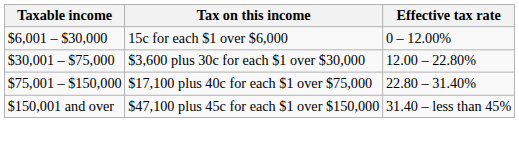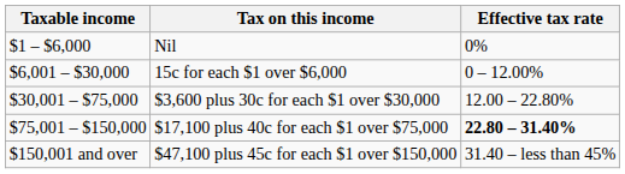+ row: $1 – $6,000 | Nil | 0%
$17,100 plus 40c for each $1 over $75,000 | Effective tax rate: normal -> bold
